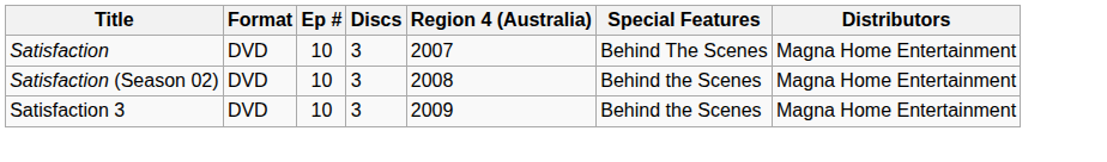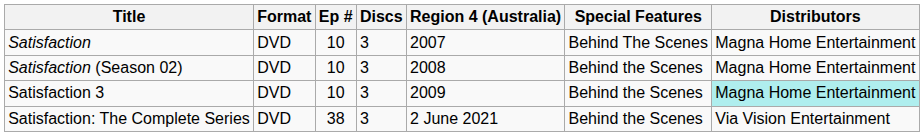Satisfaction 3 | Distributors: no background -> paleturquoise background
+ row: Satisfaction: The Complete Series | DVD | 38 | 3 | 2 June 2021 | Behind the Scenes | Via Vision Entertainment
